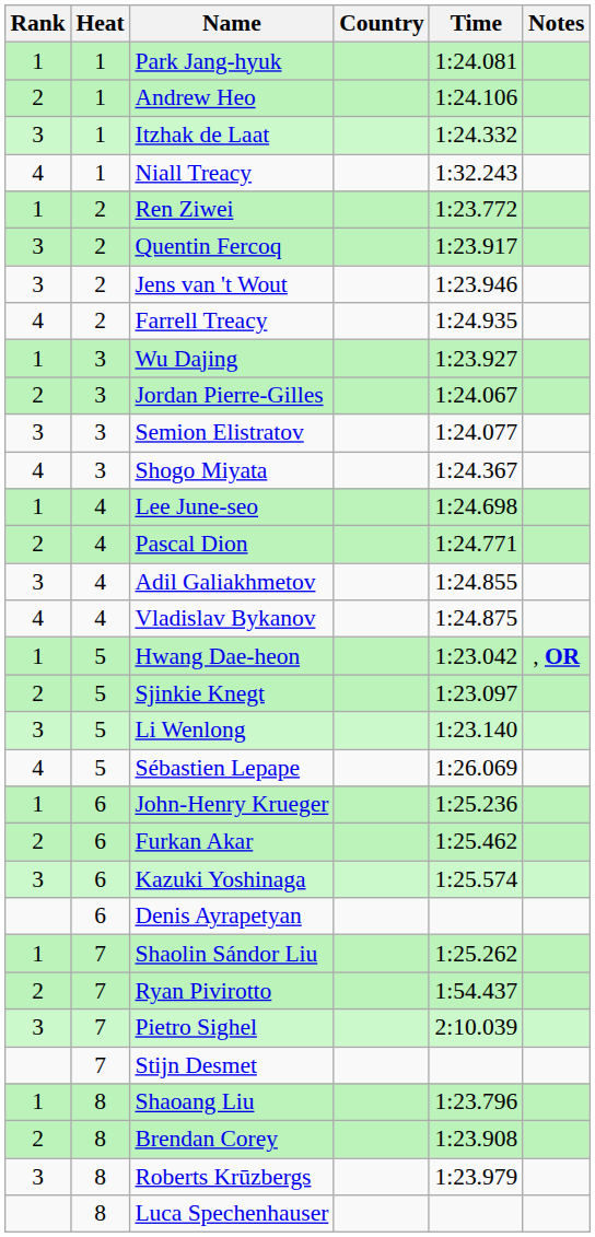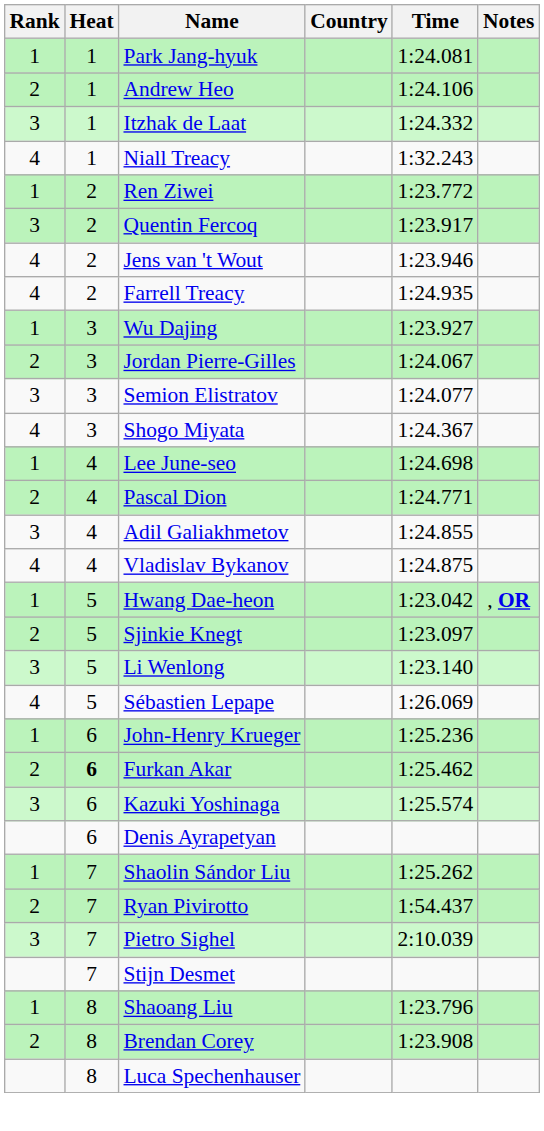Jens van 't Wout | Rank: 3 -> 4
Furkan Akar | Heat: normal -> bold
- row: 3 | 8 | Roberts Krūzbergs | 1:23.979
